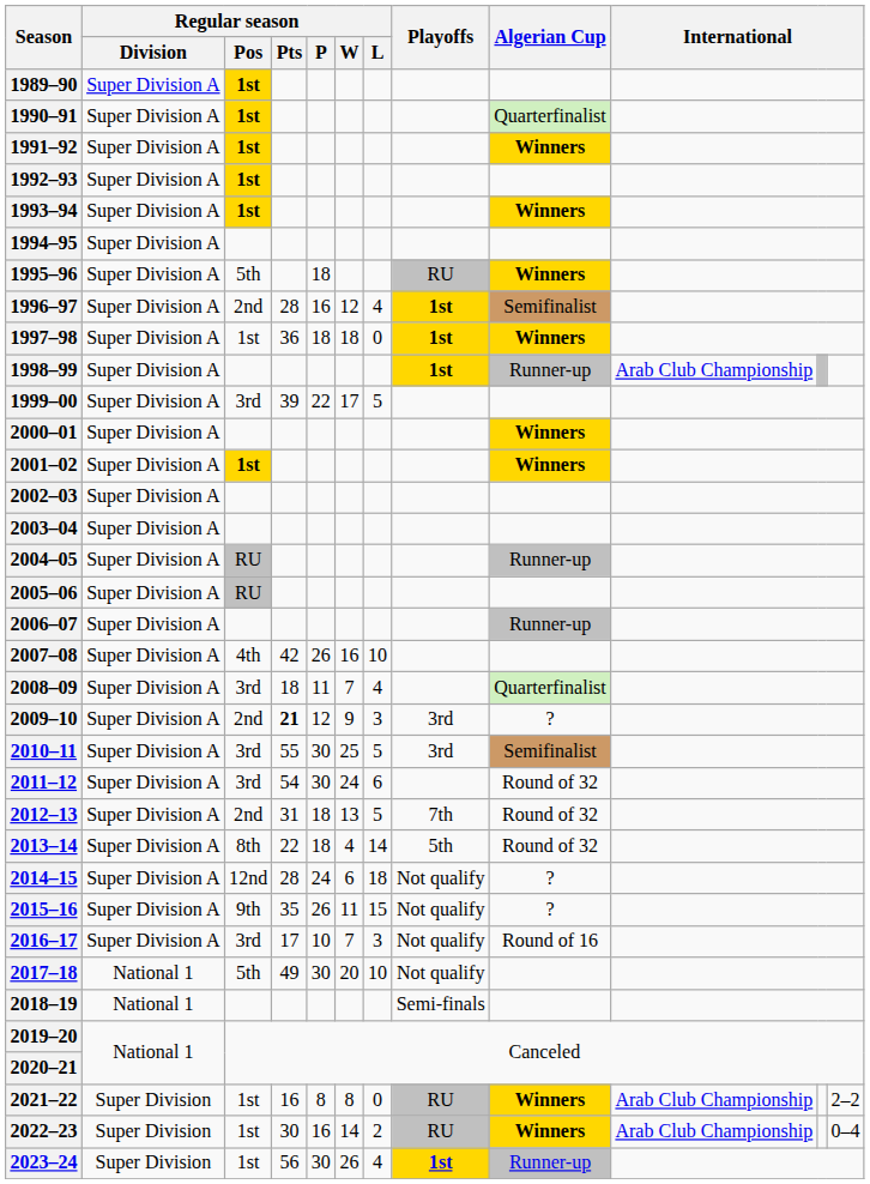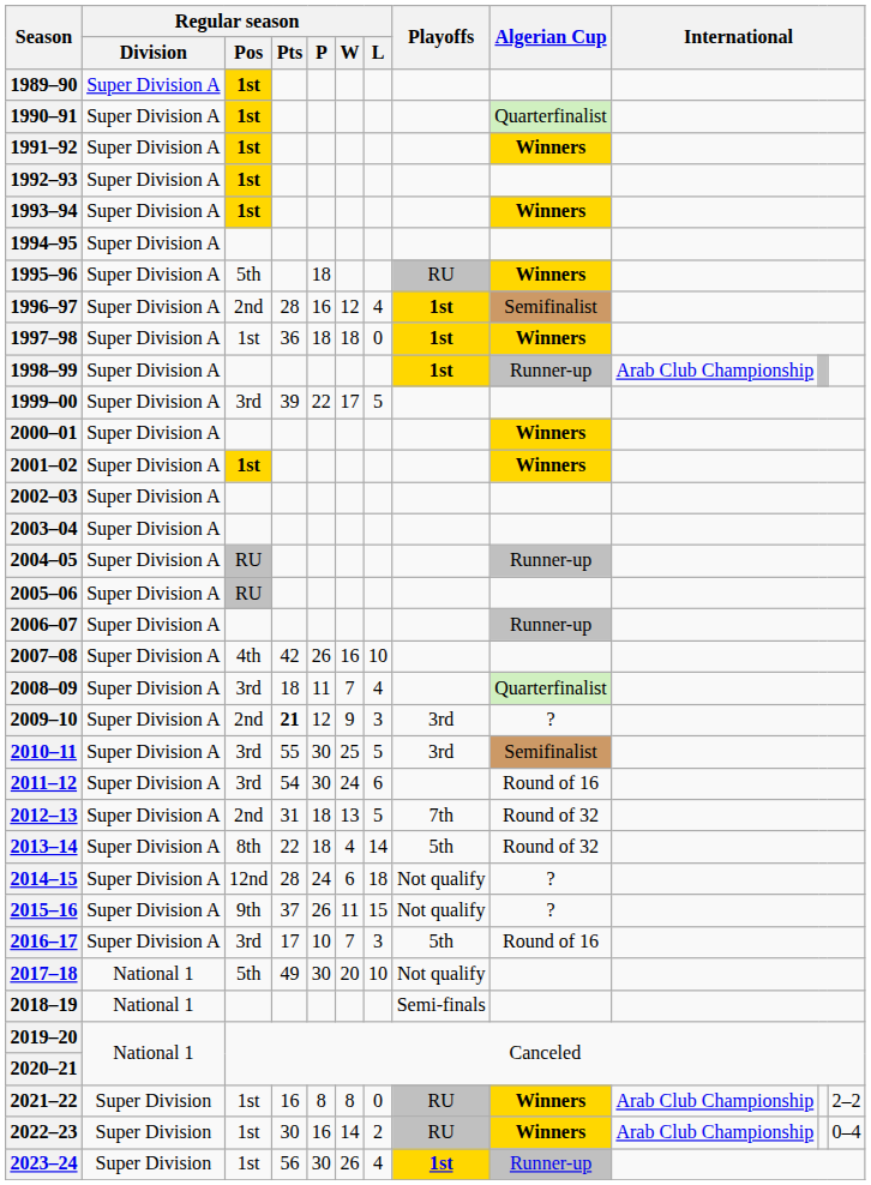2011–12 | Algerian Cup: Round of 32 -> Round of 16
2015–16 | Regular season / Pts: 35 -> 37
2016–17 | Playoffs: Not qualify -> 5th
